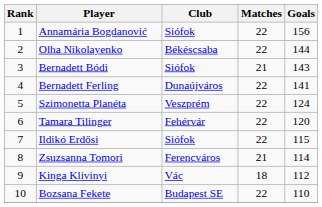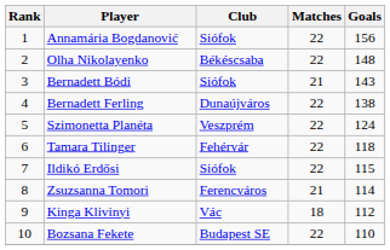Olha Nikolayenko | Goals: 144 -> 148
Bernadett Ferling | Goals: 141 -> 138
Tamara Tilinger | Goals: 120 -> 118
